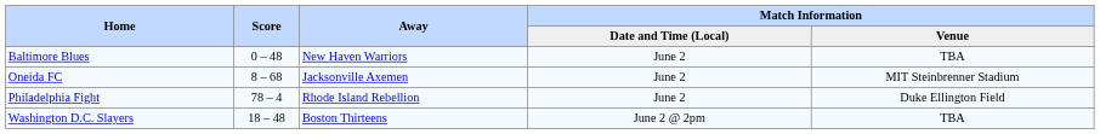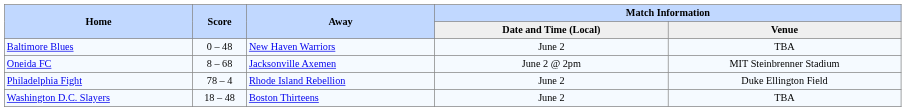Oneida FC | Match Information / Date and Time (Local): June 2 -> June 2 @ 2pm
Washington D.C. Slayers | Match Information / Date and Time (Local): June 2 @ 2pm -> June 2
